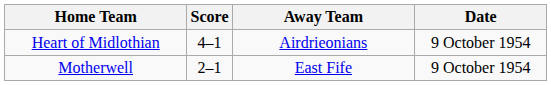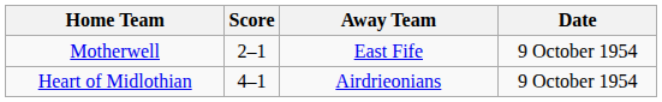rows swapped: Heart of Midlothian <-> Motherwell
